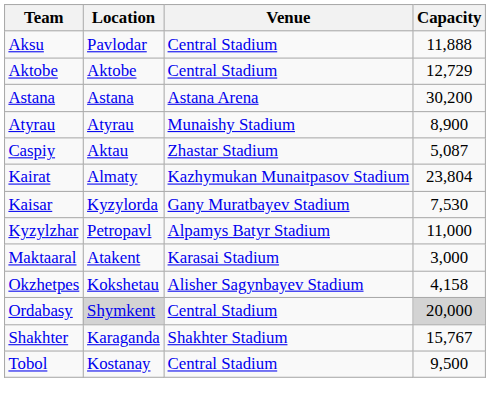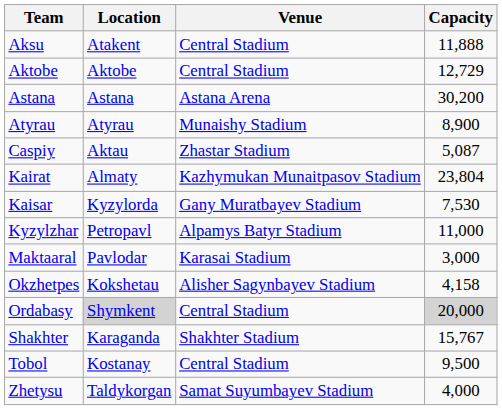Aksu | Location: Pavlodar -> Atakent
Maktaaral | Location: Atakent -> Pavlodar
+ row: Zhetysu | Taldykorgan | Samat Suyumbayev Stadium | 4,000
